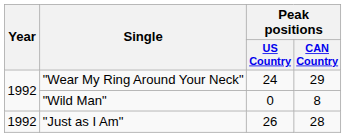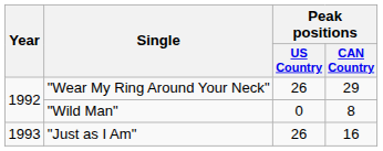"Wear My Ring Around Your Neck" | Peak positions / US Country: 24 -> 26
"Just as I Am" | Year: 1992 -> 1993
"Just as I Am" | Peak positions / CAN Country: 28 -> 16
